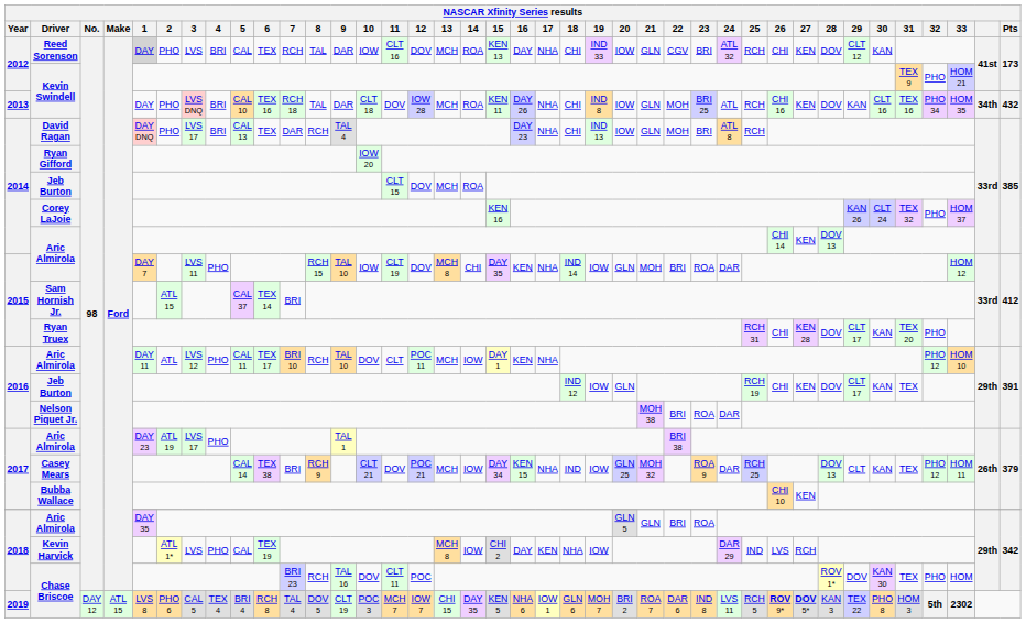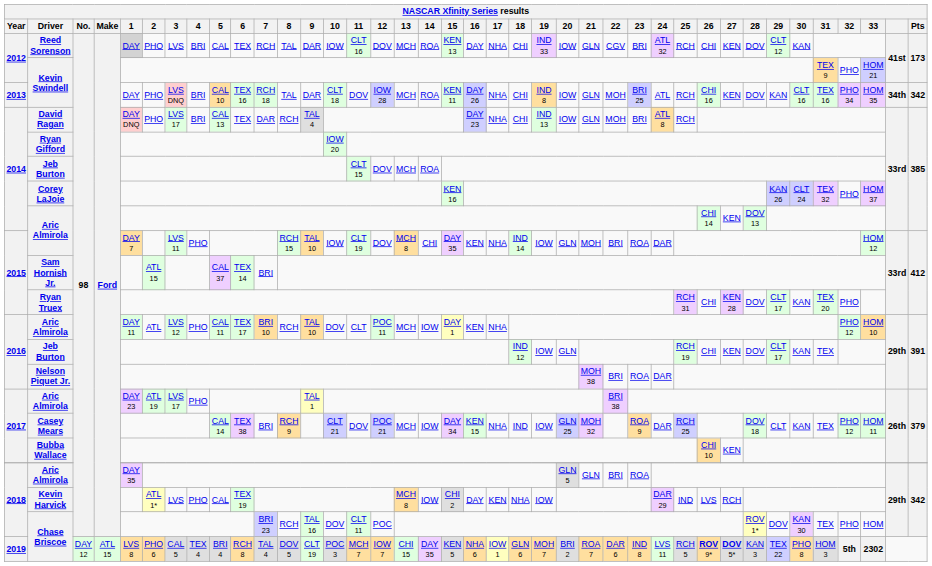2013 / Kevin Swindell | Pts: 432 -> 342
Casey Mears | 28: DOV 13 -> DOV 18
